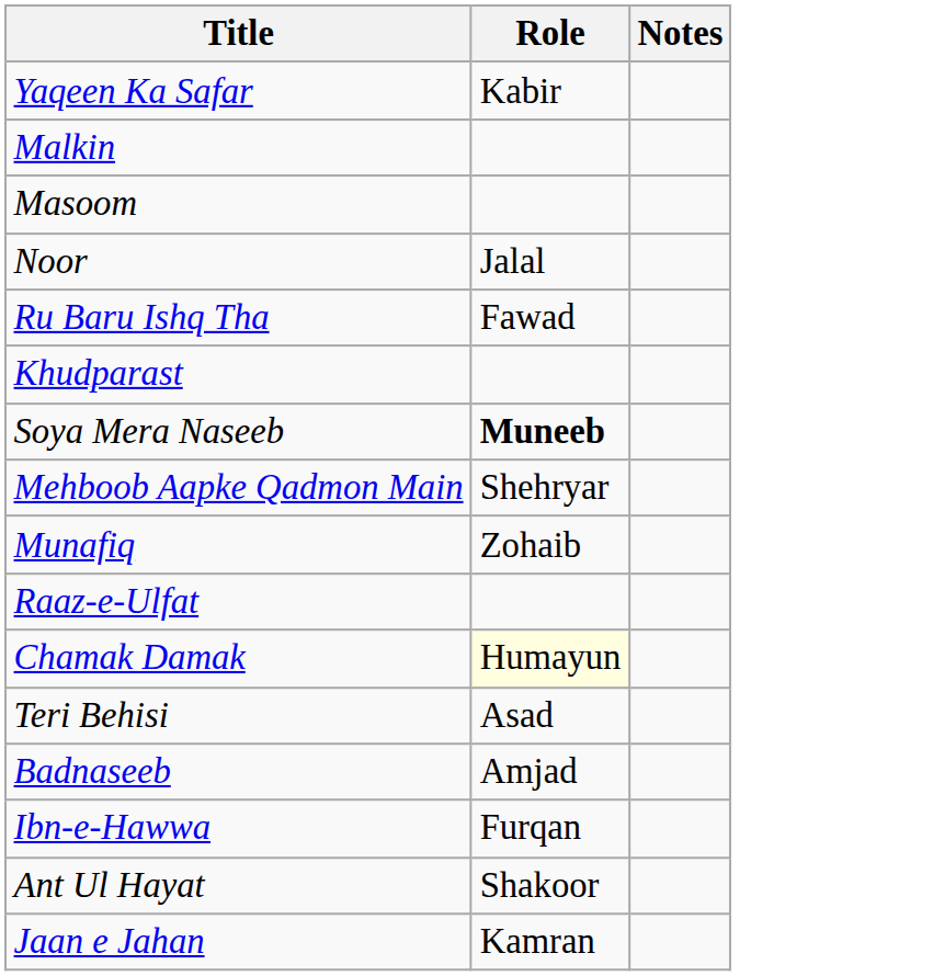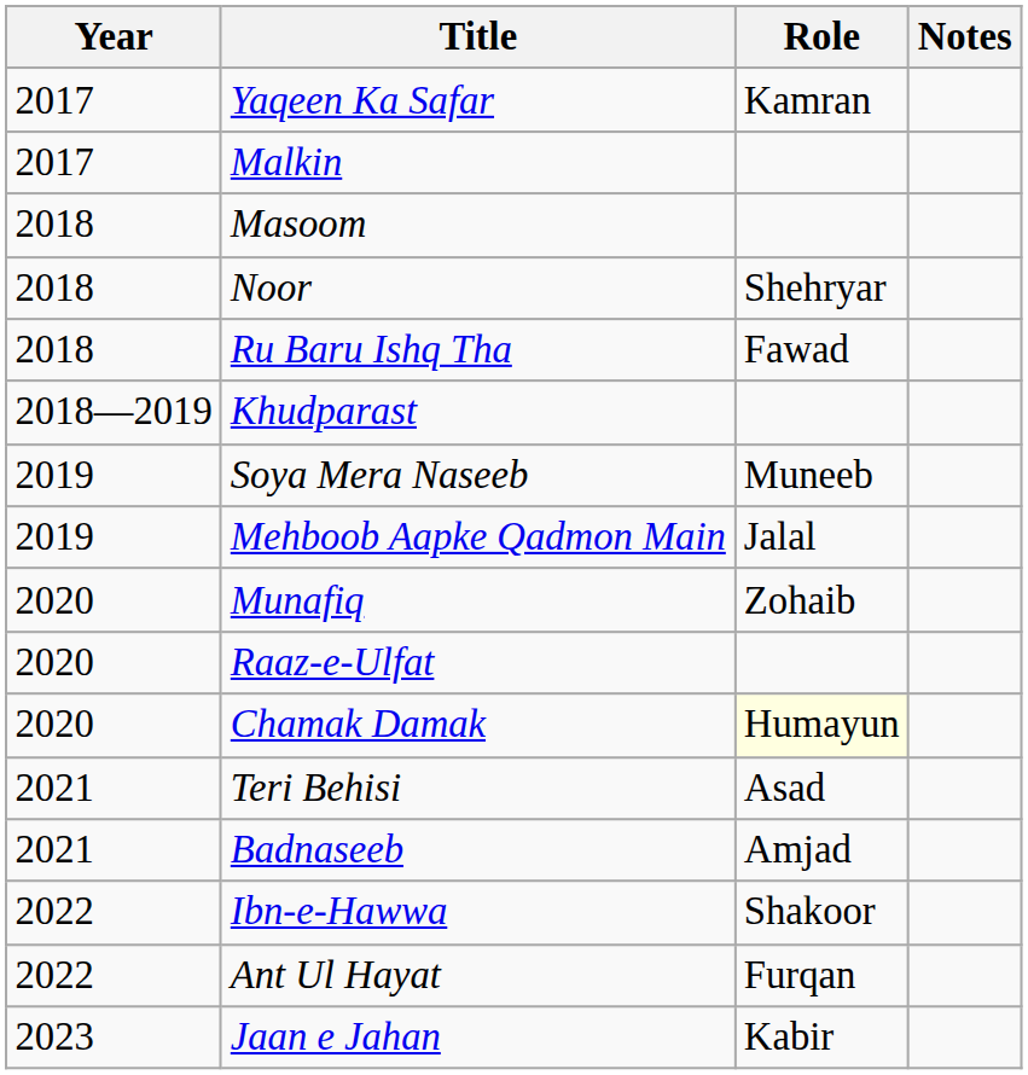+ column: Year | 2017 | 2017 | 2018 | 2018 | 2018 | 2018—2019 | 2019 | 2019 | 2020 | 2020 | 2020 | 2021 | 2021 | 2022 | 2022 | 2023
Yaqeen Ka Safar | Role: Kabir -> Kamran
Noor | Role: Jalal -> Shehryar
Soya Mera Naseeb | Role: bold -> normal
Mehboob Aapke Qadmon Main | Role: Shehryar -> Jalal
Ibn-e-Hawwa | Role: Furqan -> Shakoor
Ant Ul Hayat | Role: Shakoor -> Furqan
Jaan e Jahan | Role: Kamran -> Kabir
